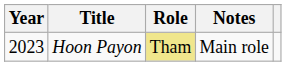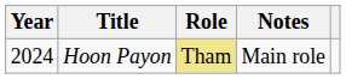Hoon Payon | Year: 2023 -> 2024
